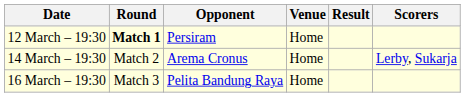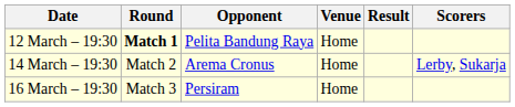12 March – 19:30 | Opponent: Persiram -> Pelita Bandung Raya
16 March – 19:30 | Opponent: Pelita Bandung Raya -> Persiram
